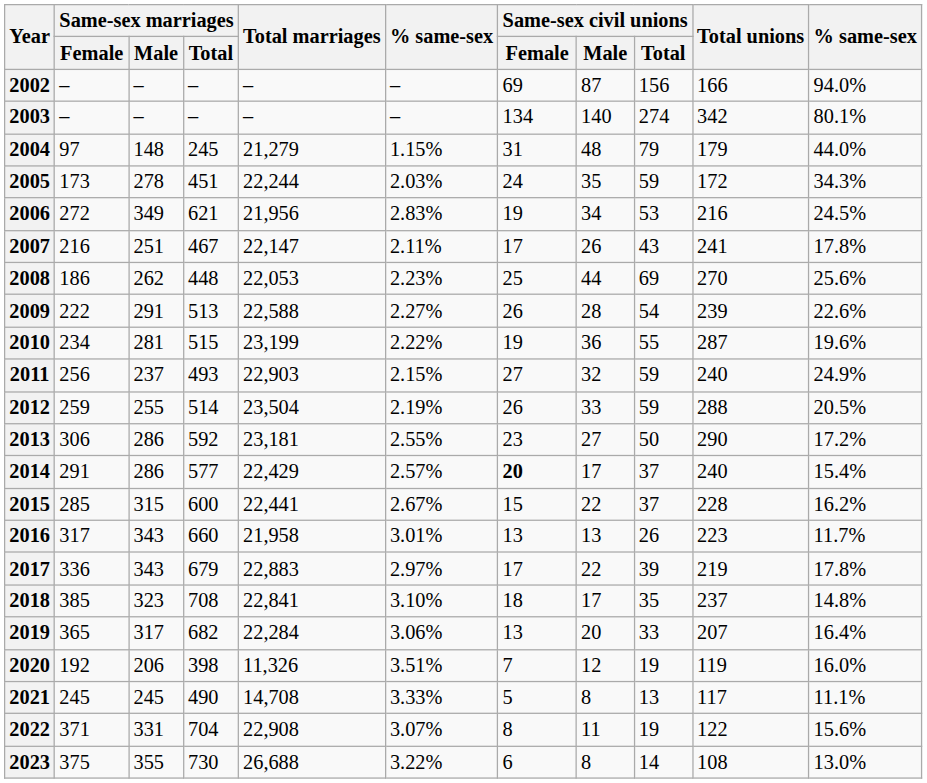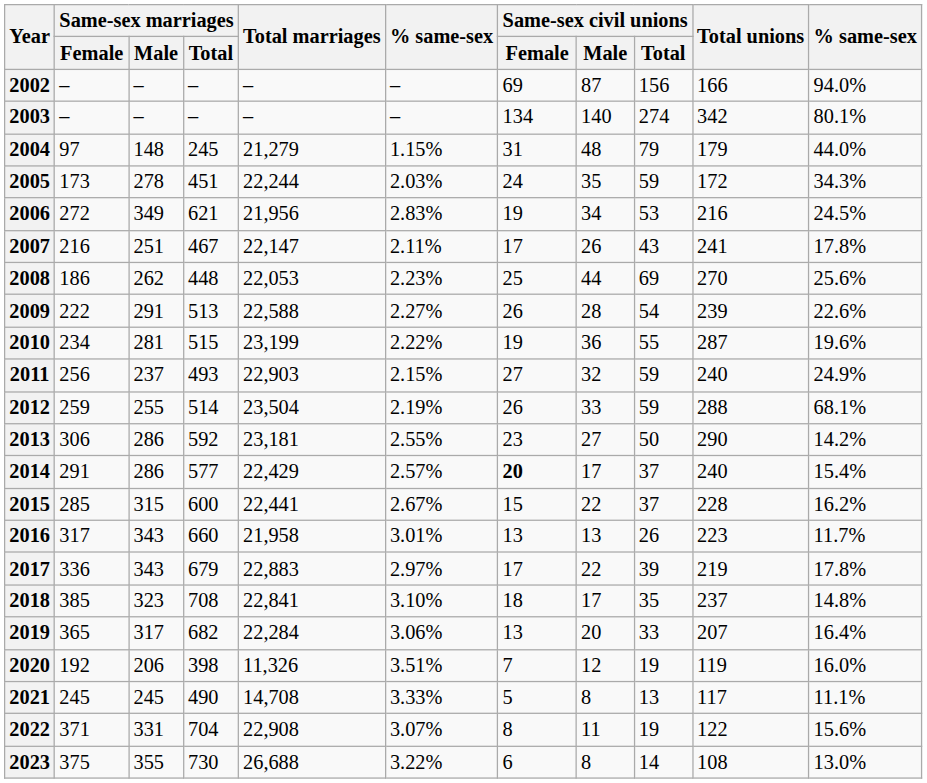2012 | column 11: 20.5% -> 68.1%
2013 | column 11: 17.2% -> 14.2%
